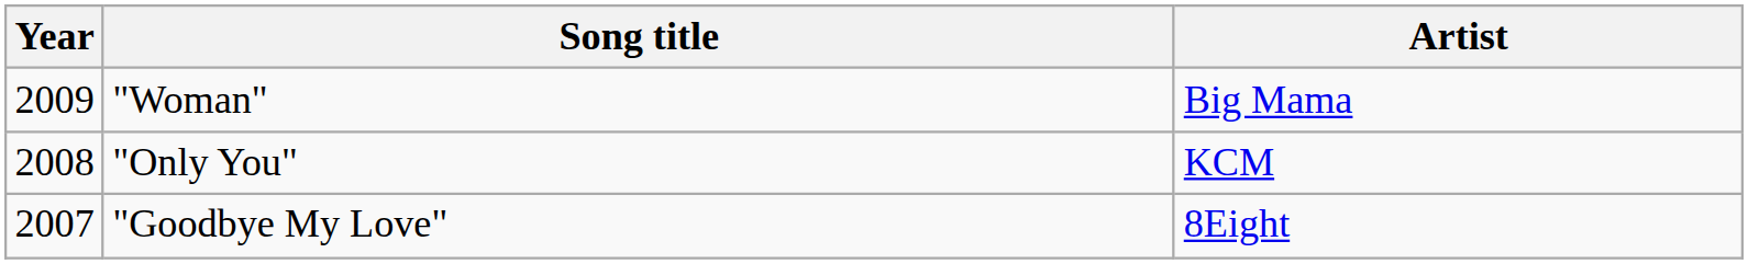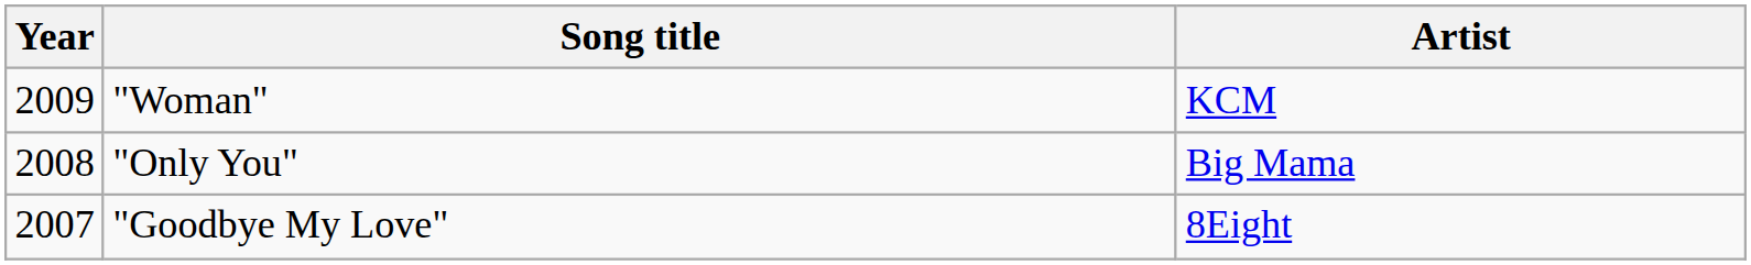"Woman" | Artist: Big Mama -> KCM
"Only You" | Artist: KCM -> Big Mama
